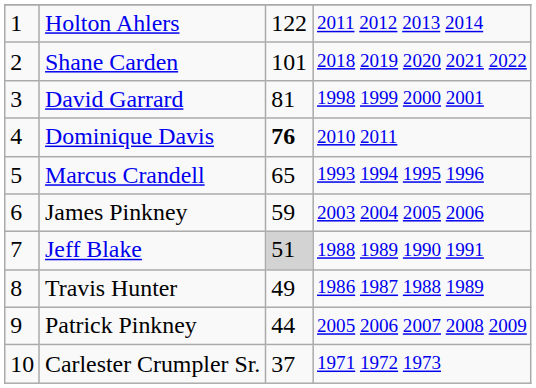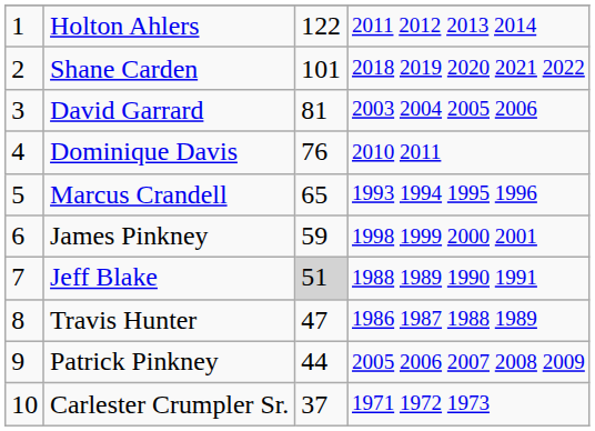David Garrard | column 4: 1998 1999 2000 2001 -> 2003 2004 2005 2006
Dominique Davis | column 3: bold -> normal
James Pinkney | column 4: 2003 2004 2005 2006 -> 1998 1999 2000 2001
Travis Hunter | column 3: 49 -> 47
